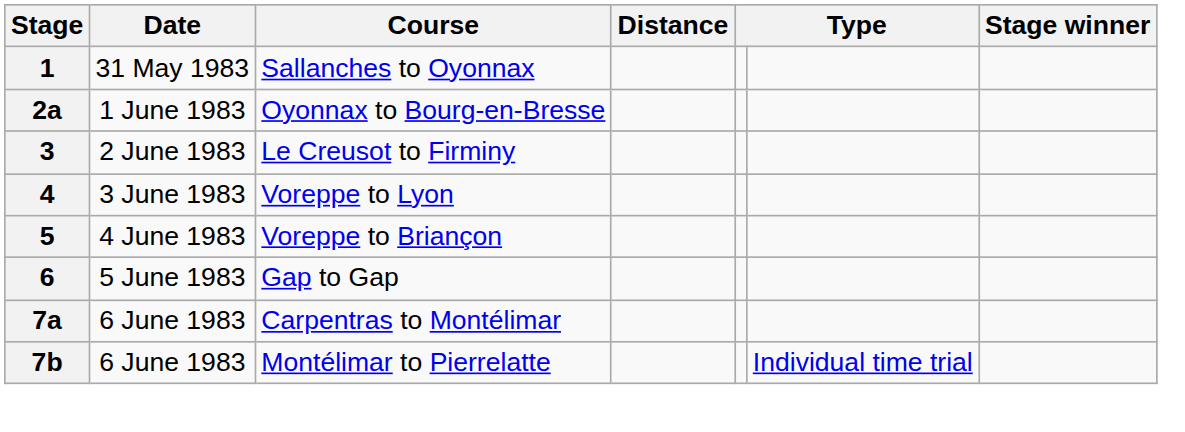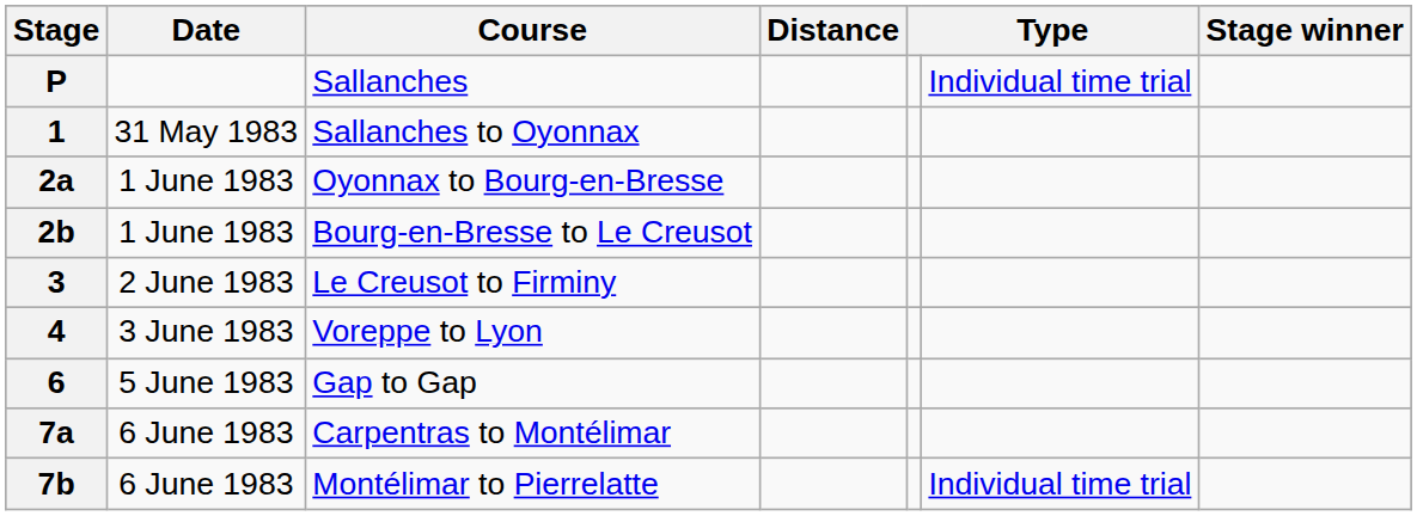+ row: P | Sallanches | Individual time trial
+ row: 2b | 1 June 1983 | Bourg-en-Bresse to Le Creusot
- row: 5 | 4 June 1983 | Voreppe to Briançon
